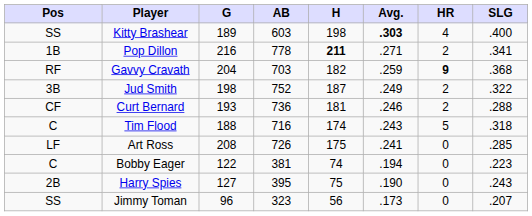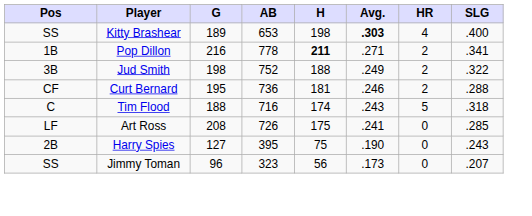Kitty Brashear | AB: 603 -> 653
- row: RF | Gavvy Cravath | 204 | 703 | 182 | .259 | 9 | .368
Jud Smith | H: 187 -> 188
Curt Bernard | G: 193 -> 195
- row: C | Bobby Eager | 122 | 381 | 74 | .194 | 0 | .223
